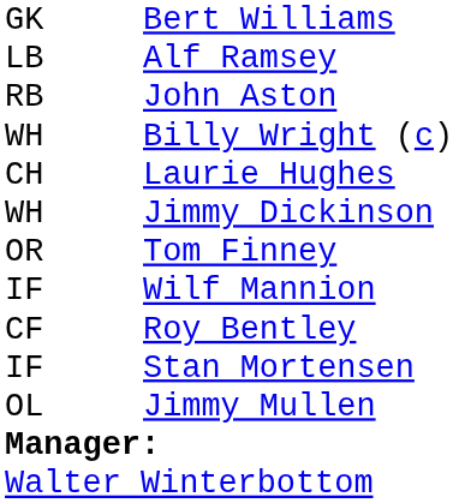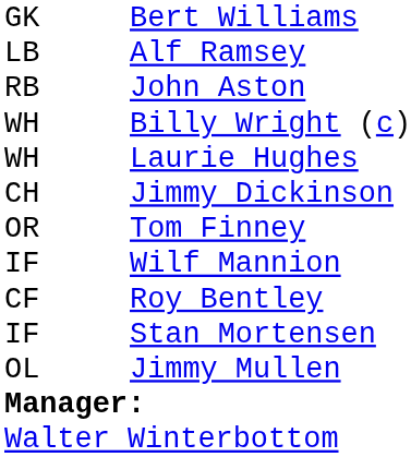Laurie Hughes | column 1: CH -> WH
Jimmy Dickinson | column 1: WH -> CH
